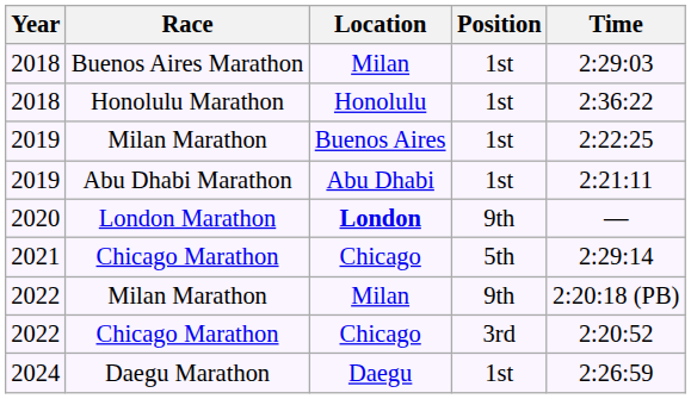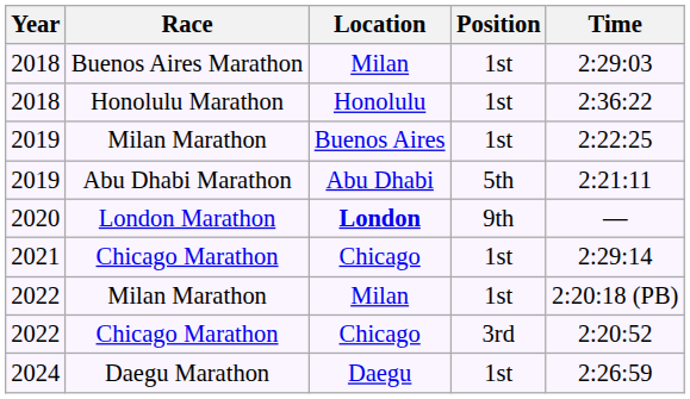Abu Dhabi Marathon | Position: 1st -> 5th
2021 / Chicago Marathon | Position: 5th -> 1st
2022 / Milan Marathon | Position: 9th -> 1st
